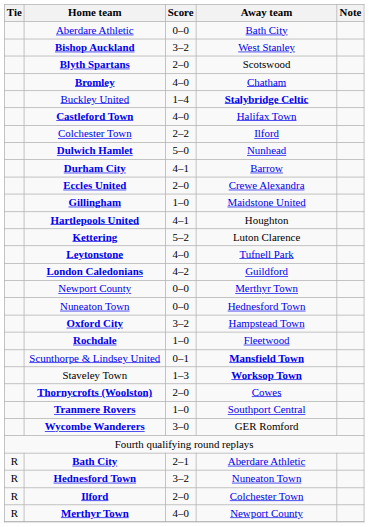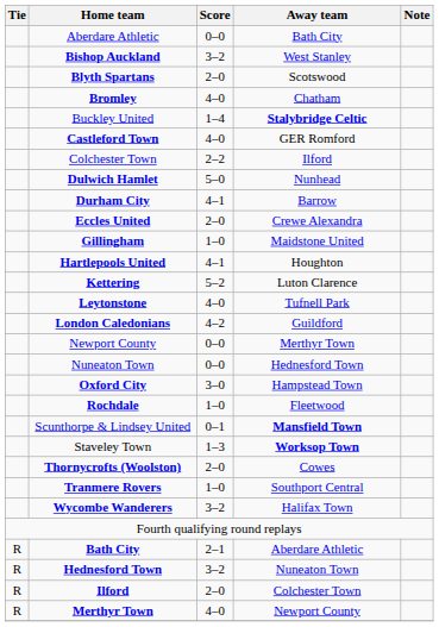Castleford Town | Away team: Halifax Town -> GER Romford
Oxford City | Score: 3–2 -> 3–0
Wycombe Wanderers | Score: 3–0 -> 3–2
Wycombe Wanderers | Away team: GER Romford -> Halifax Town
